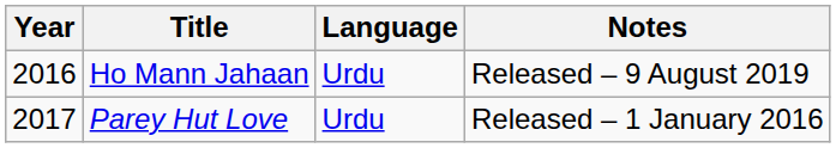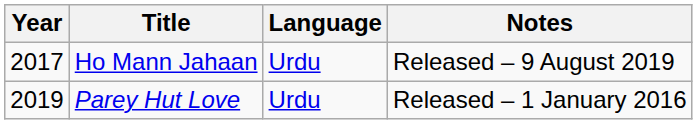Ho Mann Jahaan | Year: 2016 -> 2017
Parey Hut Love | Year: 2017 -> 2019
